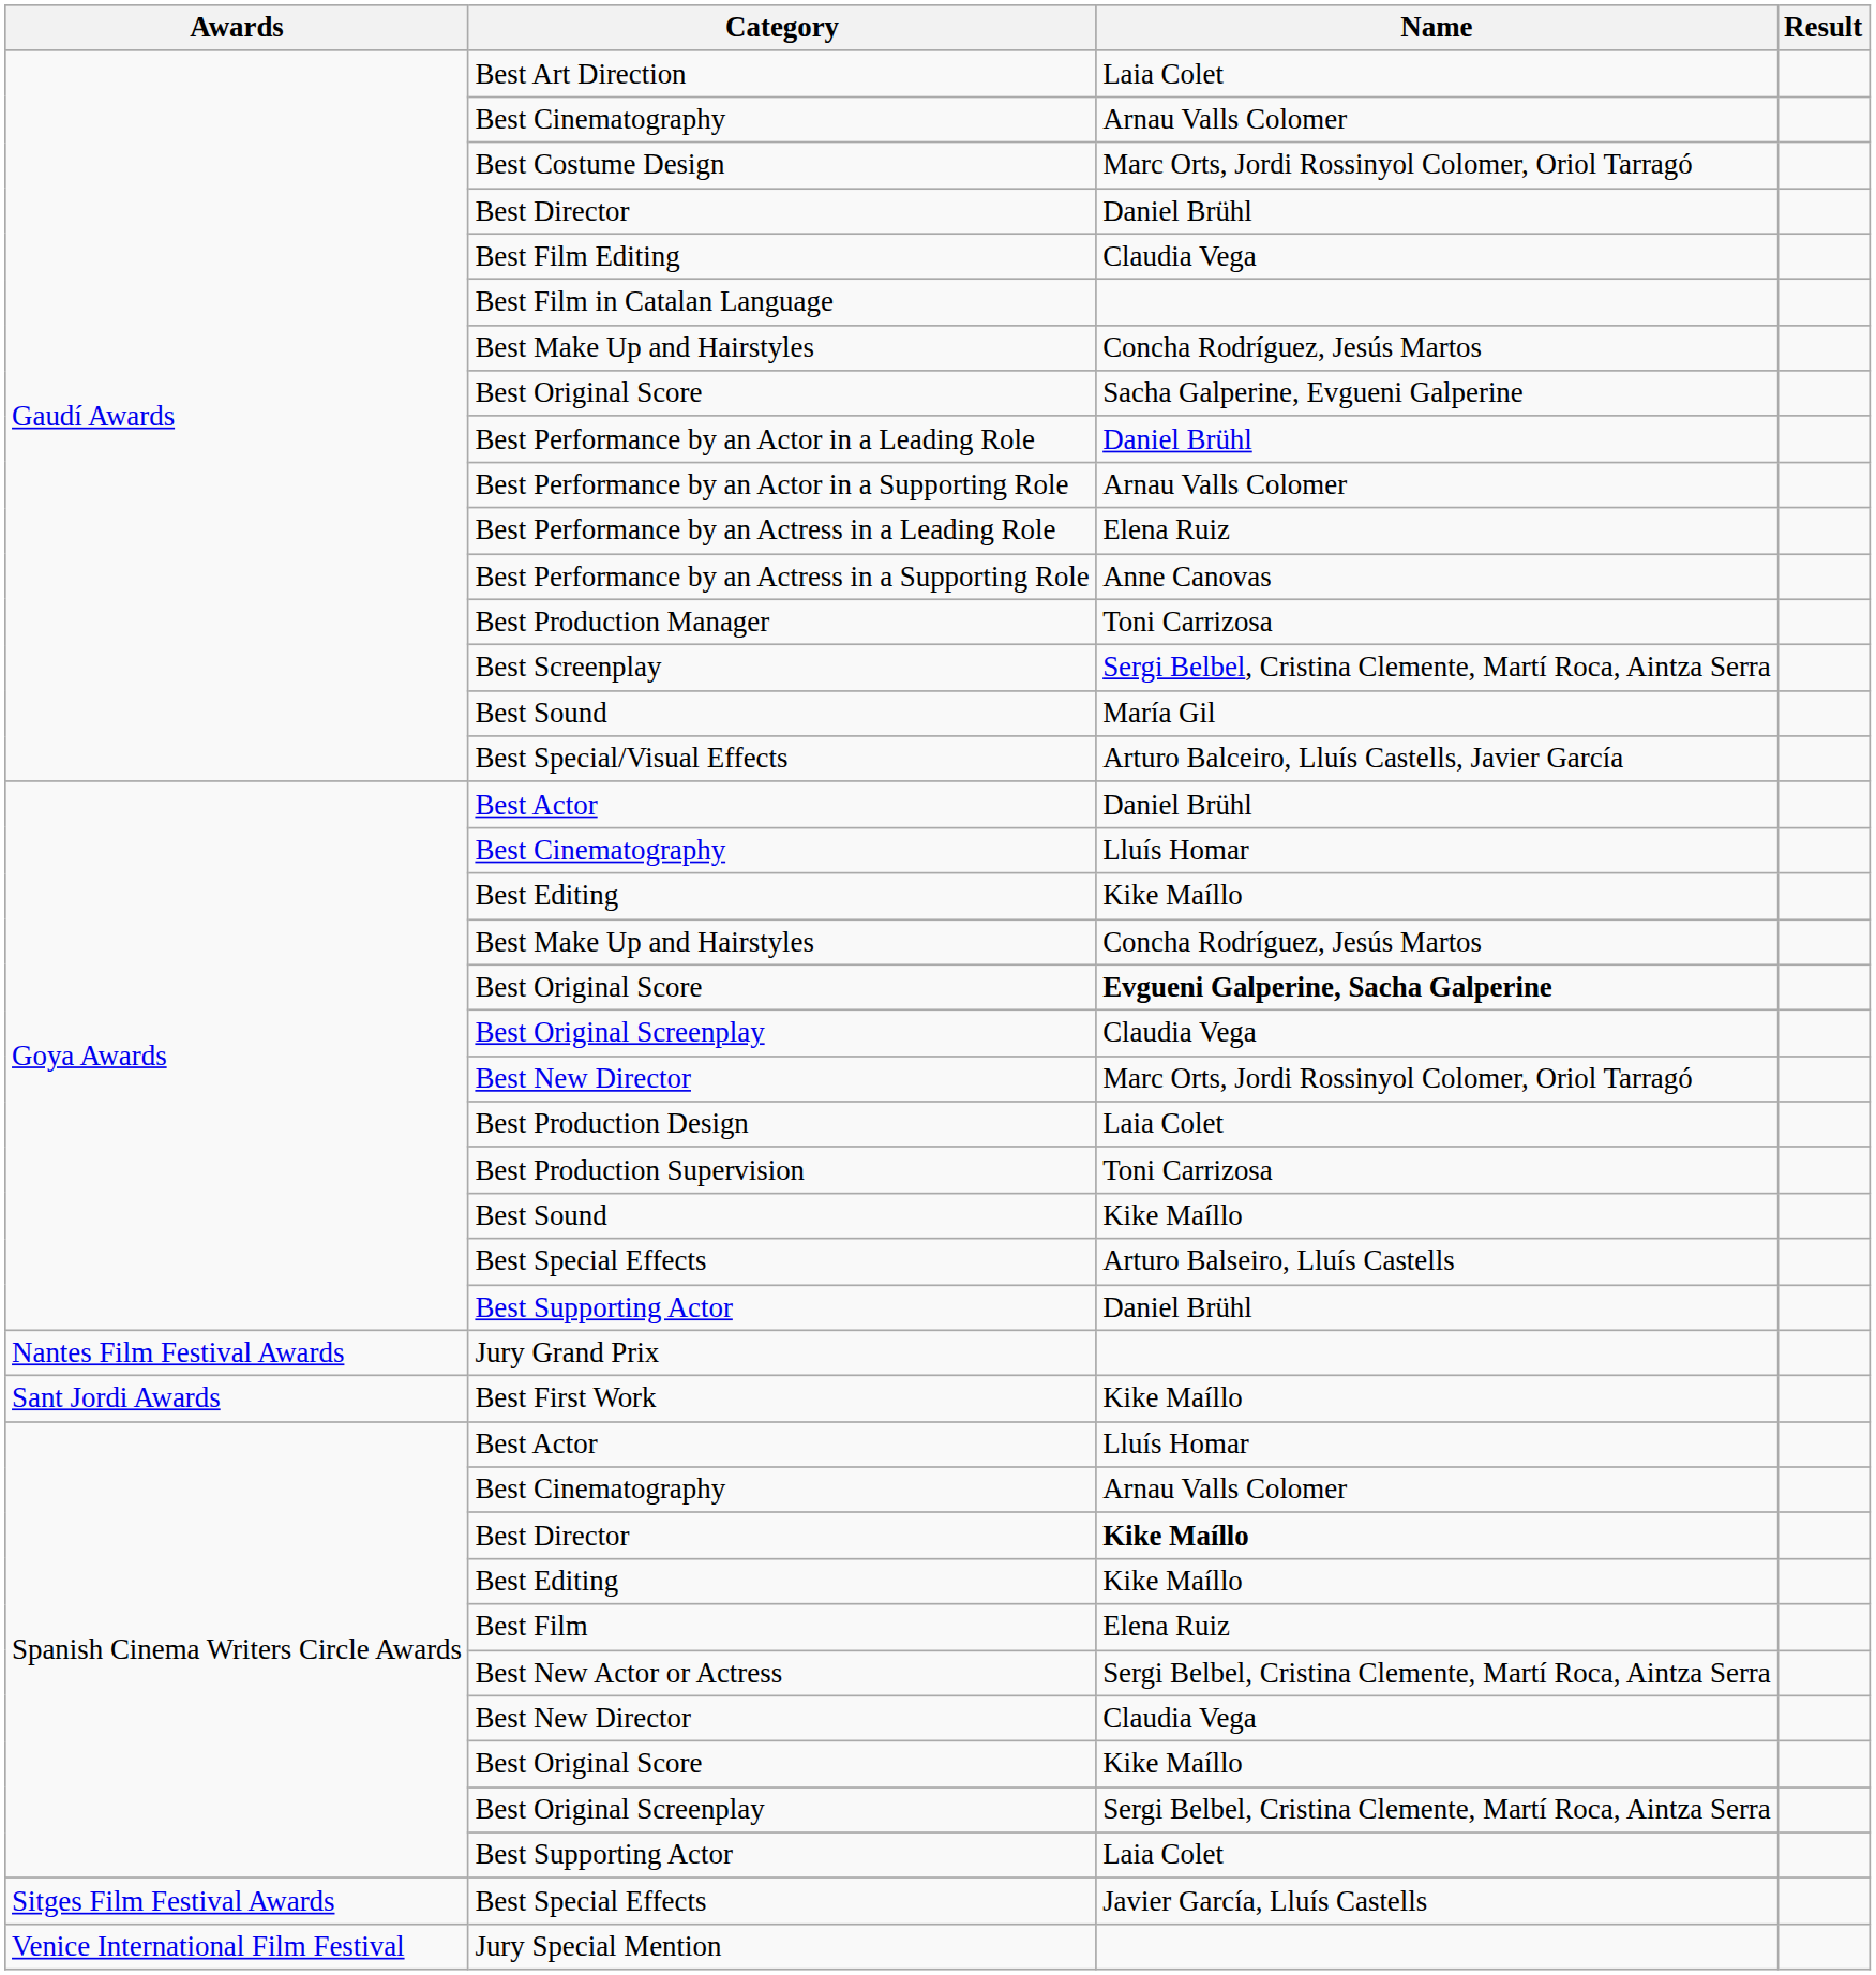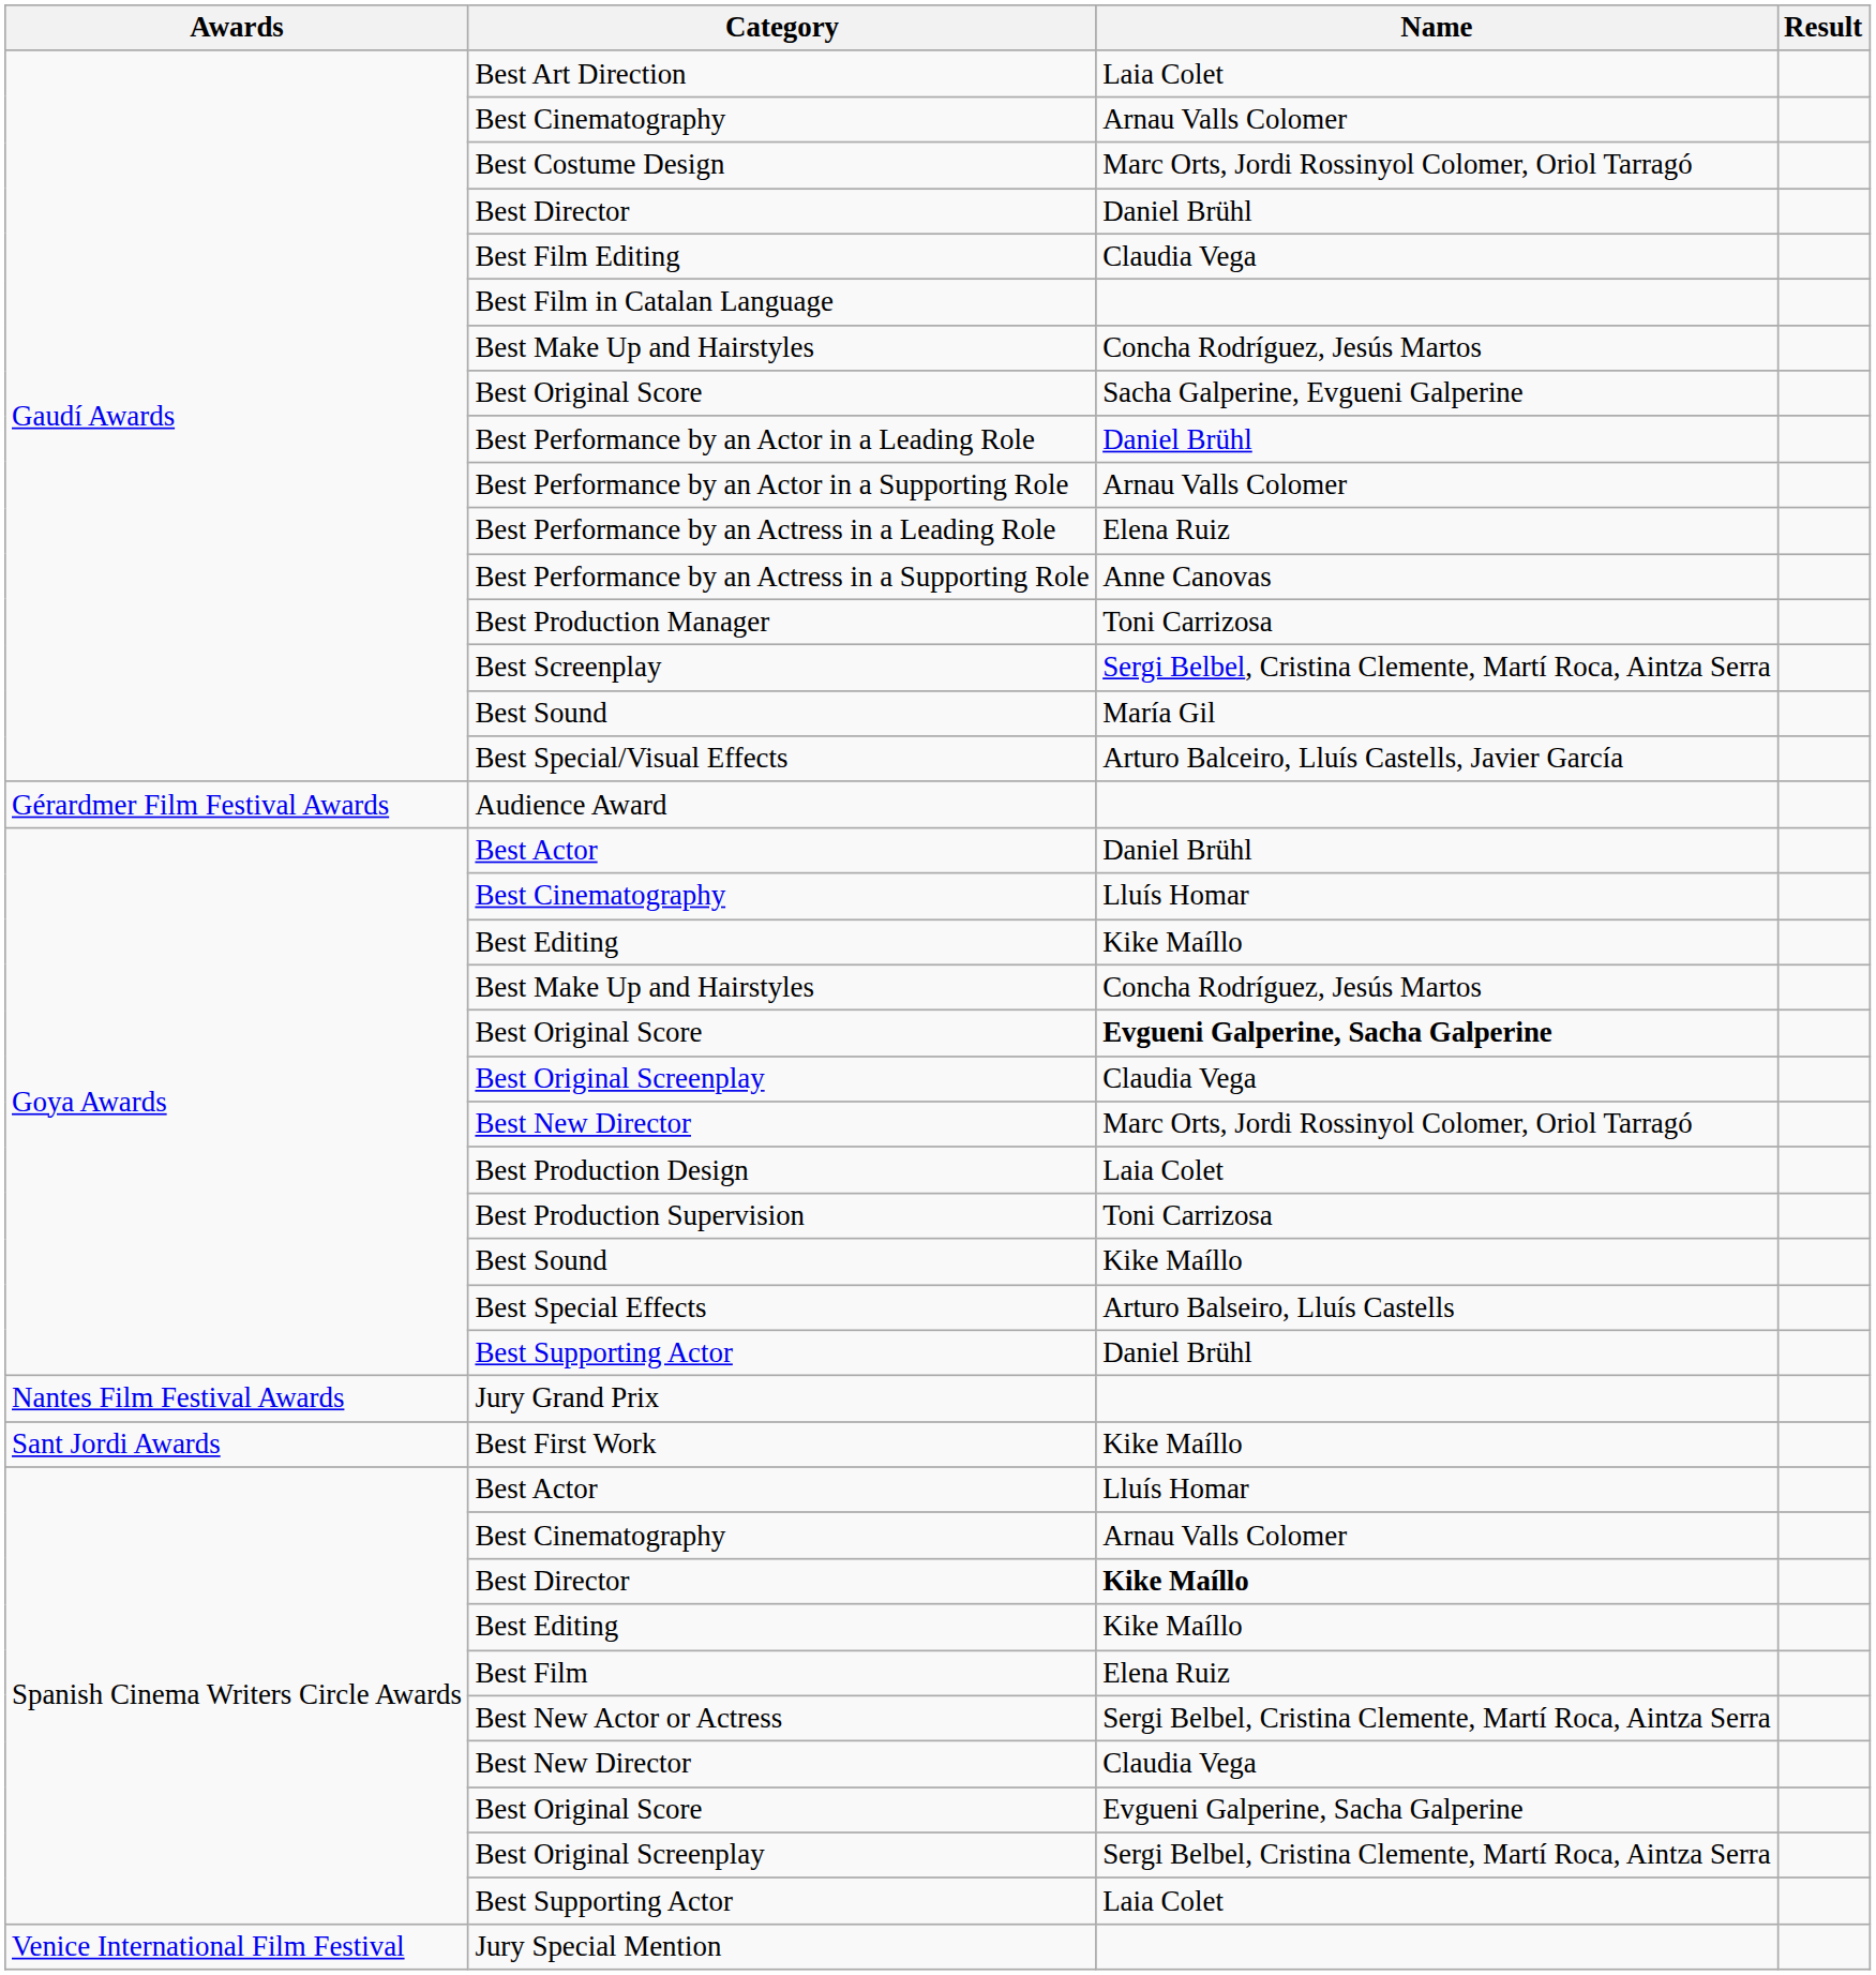+ row: Gérardmer Film Festival Awards | Audience Award
Spanish Cinema Writers Circle Awards / Best Original Score | Name: Kike Maíllo -> Evgueni Galperine, Sacha Galperine
- row: Sitges Film Festival Awards | Best Special Effects | Javier García, Lluís Castells
